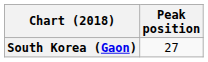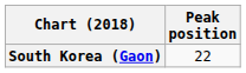South Korea (Gaon) | Peak position: 27 -> 22
